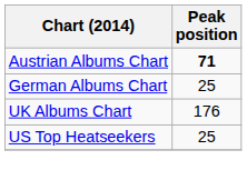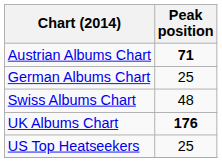+ row: Swiss Albums Chart | 48
UK Albums Chart | Peak position: normal -> bold
